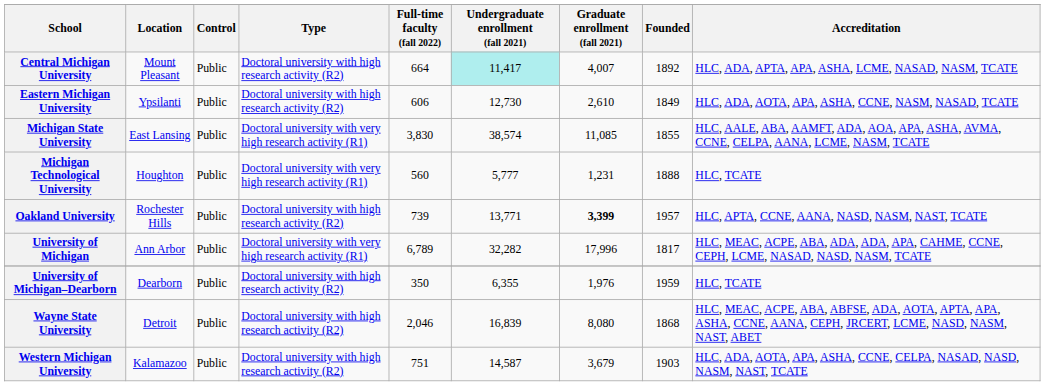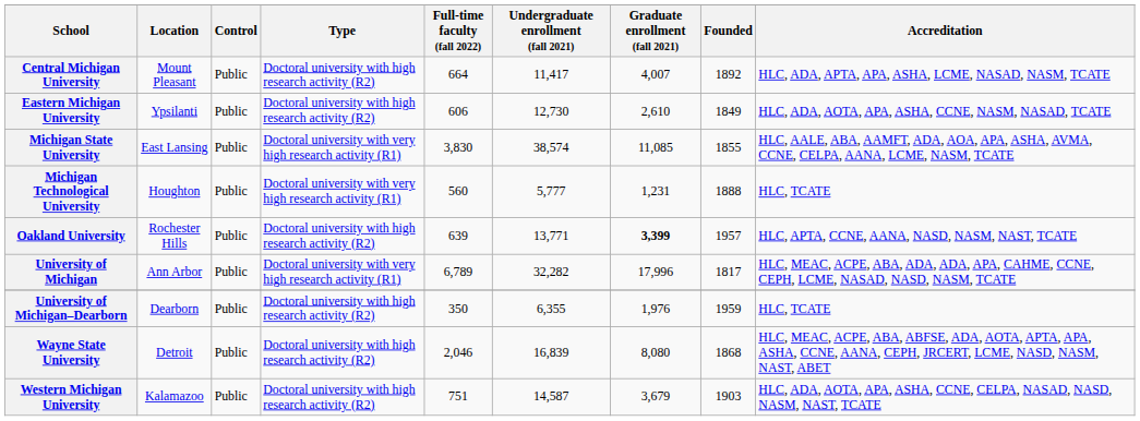Central Michigan University | Undergraduate enrollment (fall 2021): paleturquoise background -> no background
Oakland University | Full-time faculty (fall 2022): 739 -> 639
